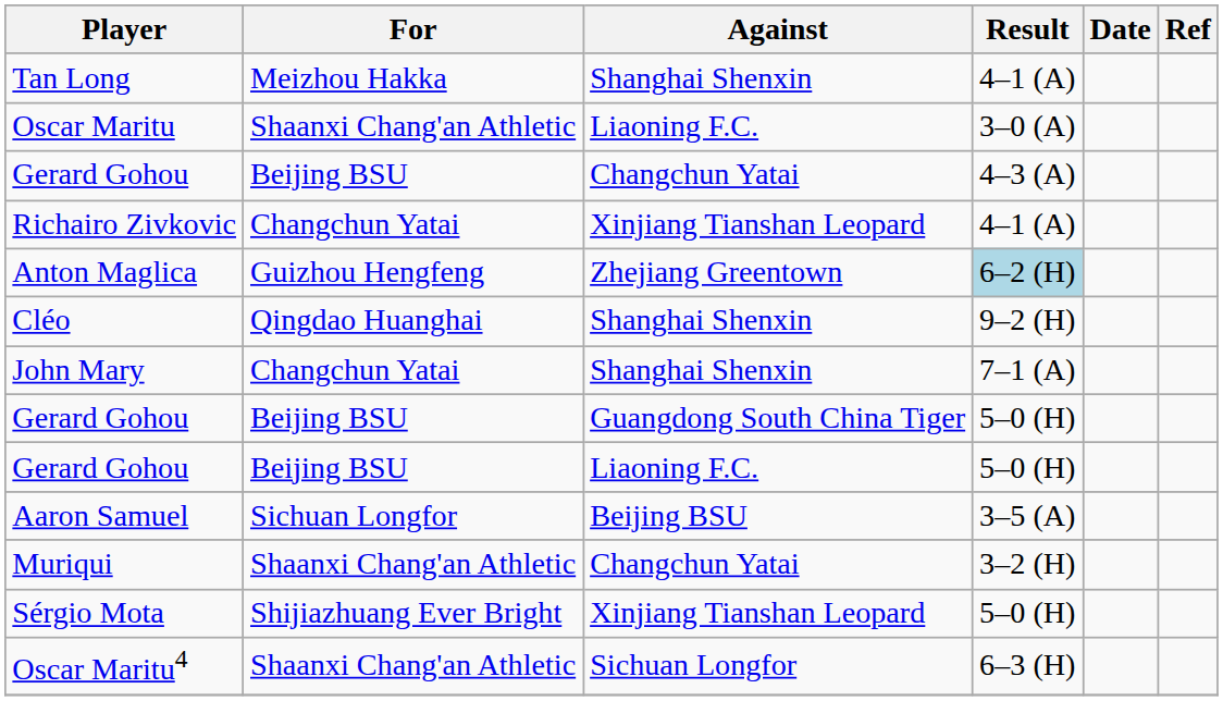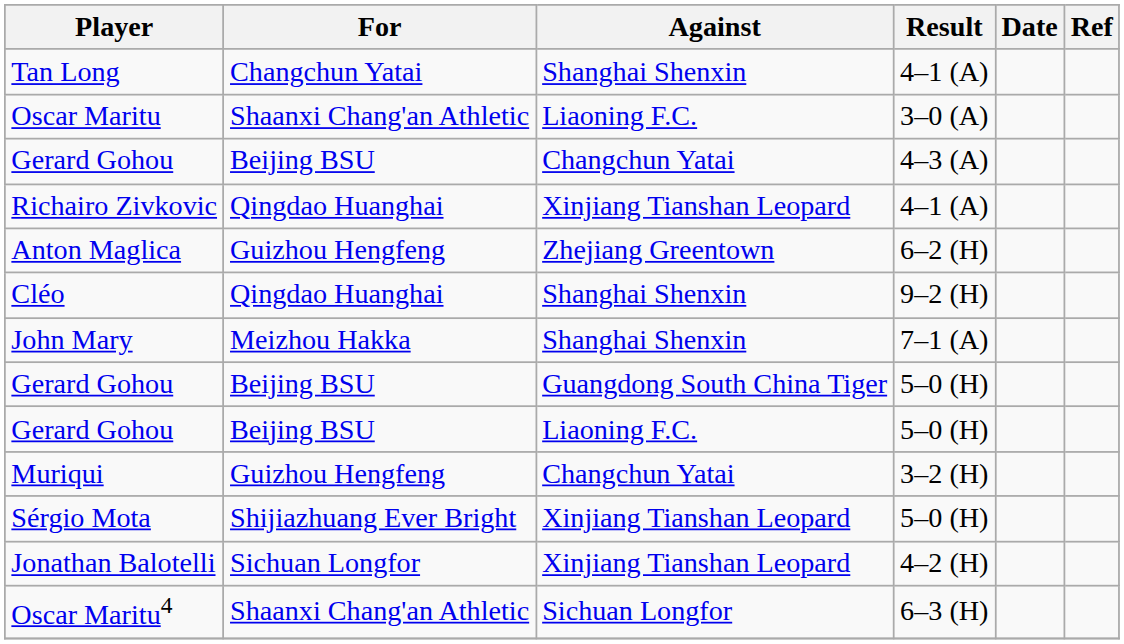Tan Long | For: Meizhou Hakka -> Changchun Yatai
Richairo Zivkovic | For: Changchun Yatai -> Qingdao Huanghai
Anton Maglica | Result: lightblue background -> no background
John Mary | For: Changchun Yatai -> Meizhou Hakka
- row: Aaron Samuel | Sichuan Longfor | Beijing BSU | 3–5 (A)
Muriqui | For: Shaanxi Chang'an Athletic -> Guizhou Hengfeng
+ row: Jonathan Balotelli | Sichuan Longfor | Xinjiang Tianshan Leopard | 4–2 (H)
